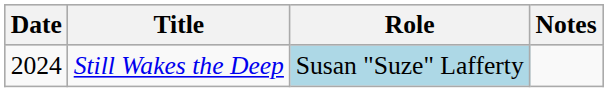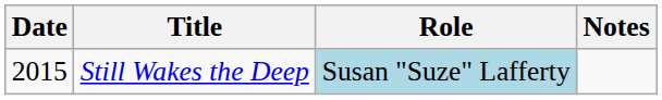Still Wakes the Deep | Date: 2024 -> 2015
